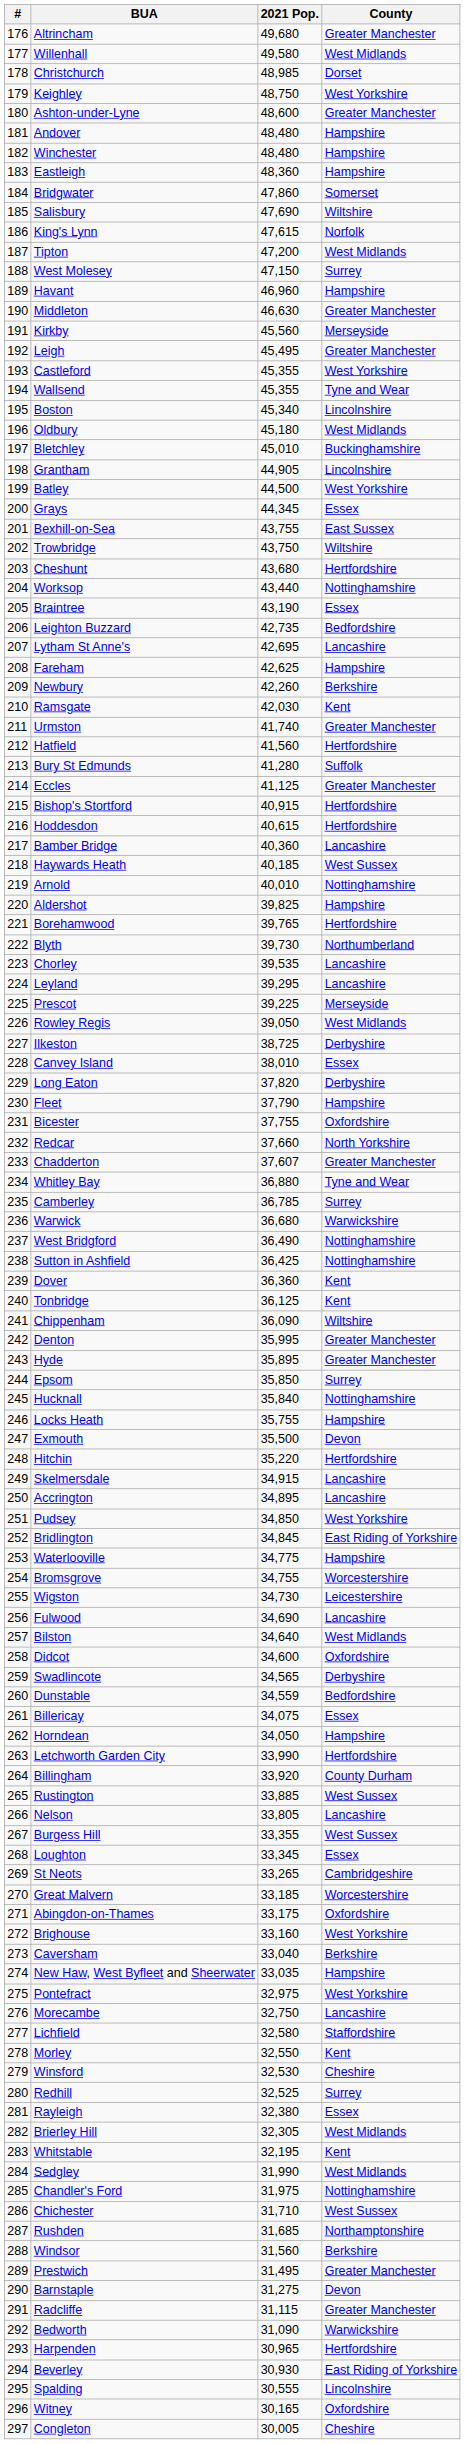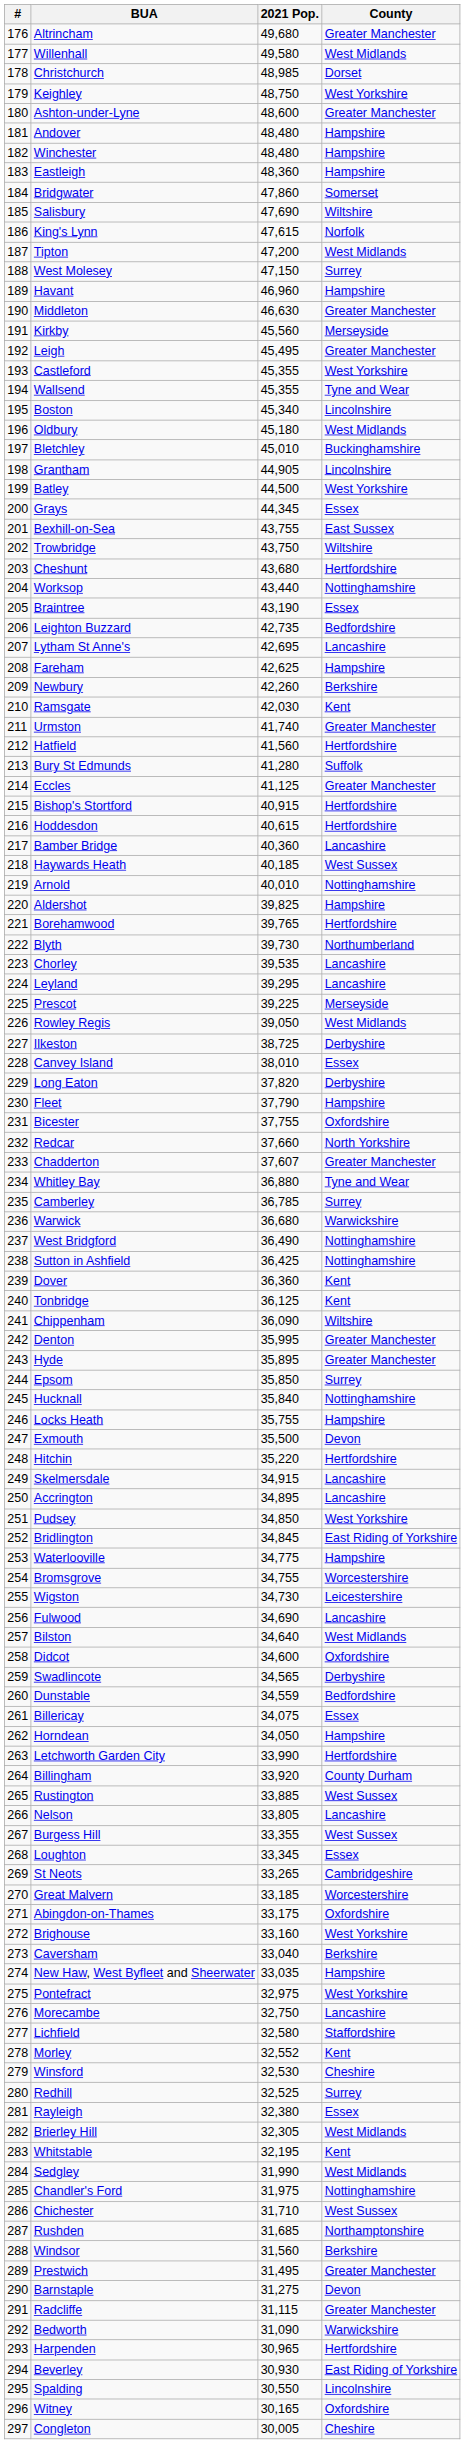Morley | 2021 Pop.: 32,550 -> 32,552
Spalding | 2021 Pop.: 30,555 -> 30,550
